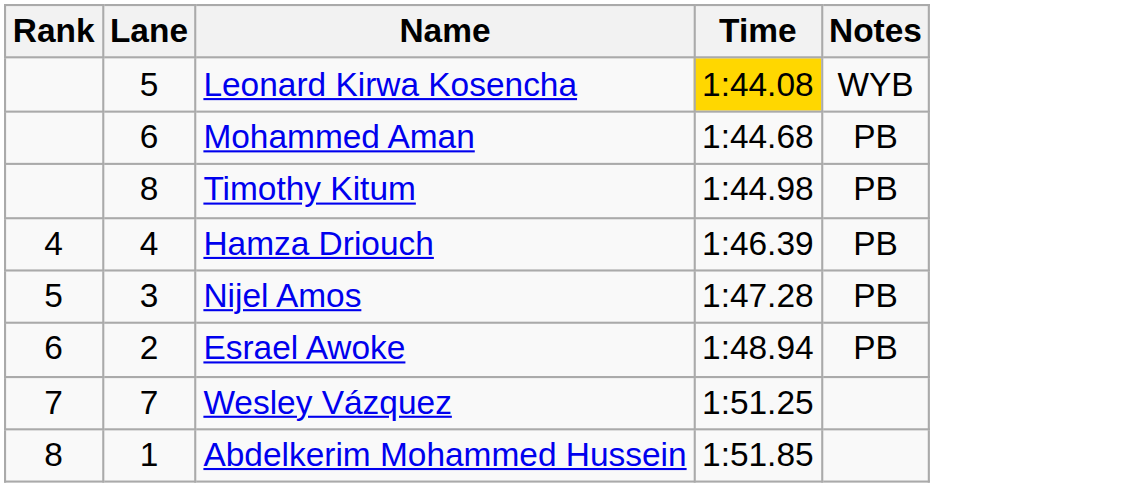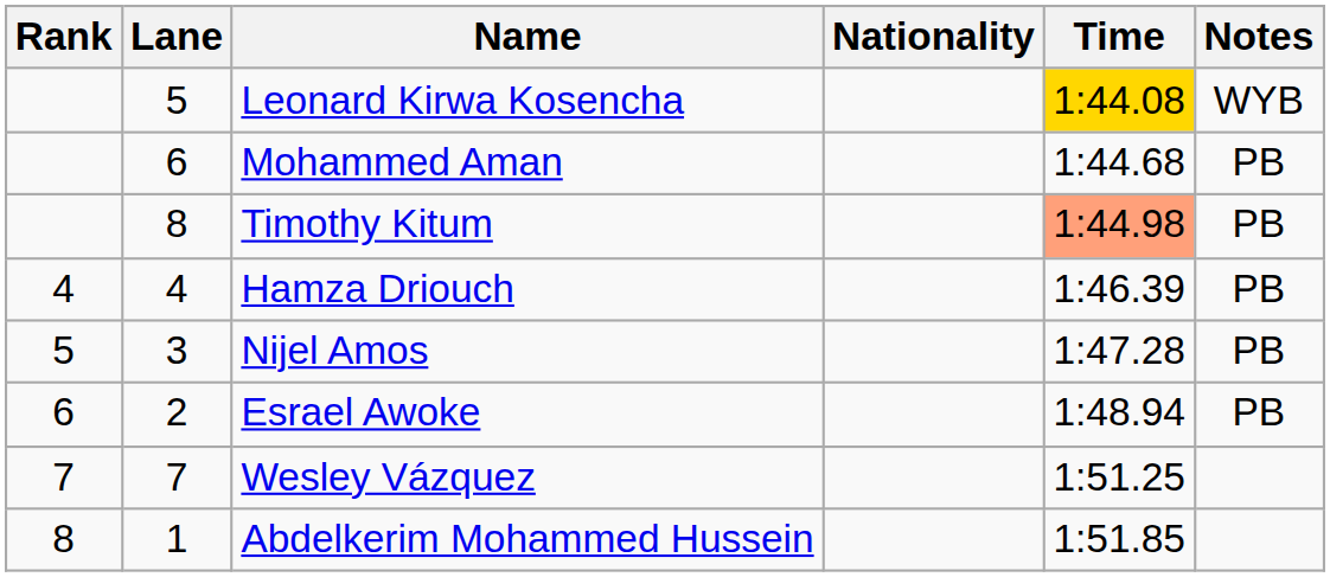+ column: Nationality
Timothy Kitum | Time: no background -> lightsalmon background
